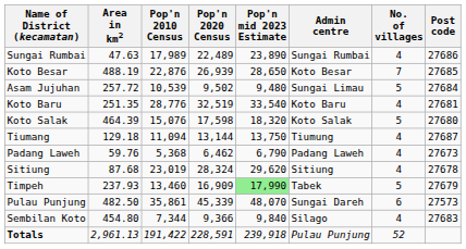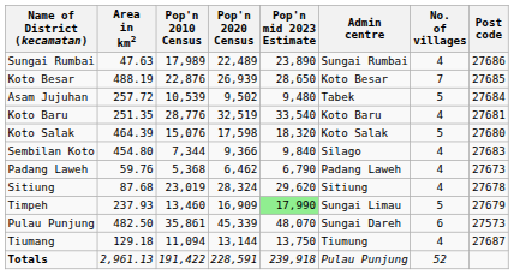Asam Jujuhan | Admin centre: Sungai Limau -> Tabek
rows swapped: Tiumang <-> Sembilan Koto
Timpeh | Admin centre: Tabek -> Sungai Limau
